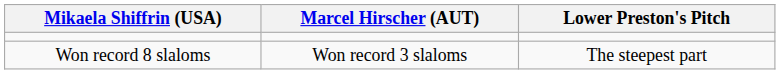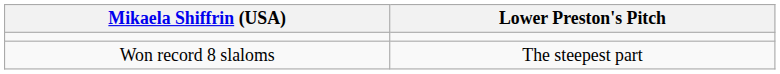- column: Marcel Hirscher (AUT) | Won record 3 slaloms
